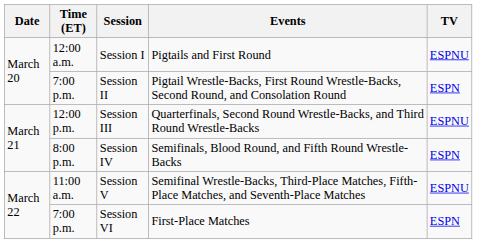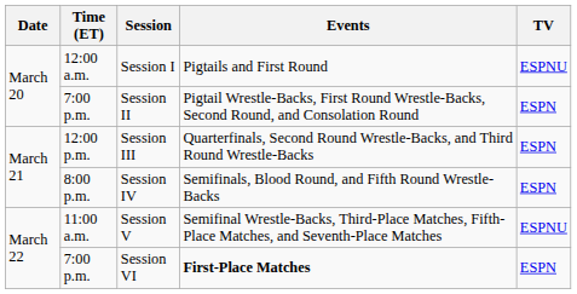Session III | TV: ESPNU -> ESPN
Session VI | Events: normal -> bold
